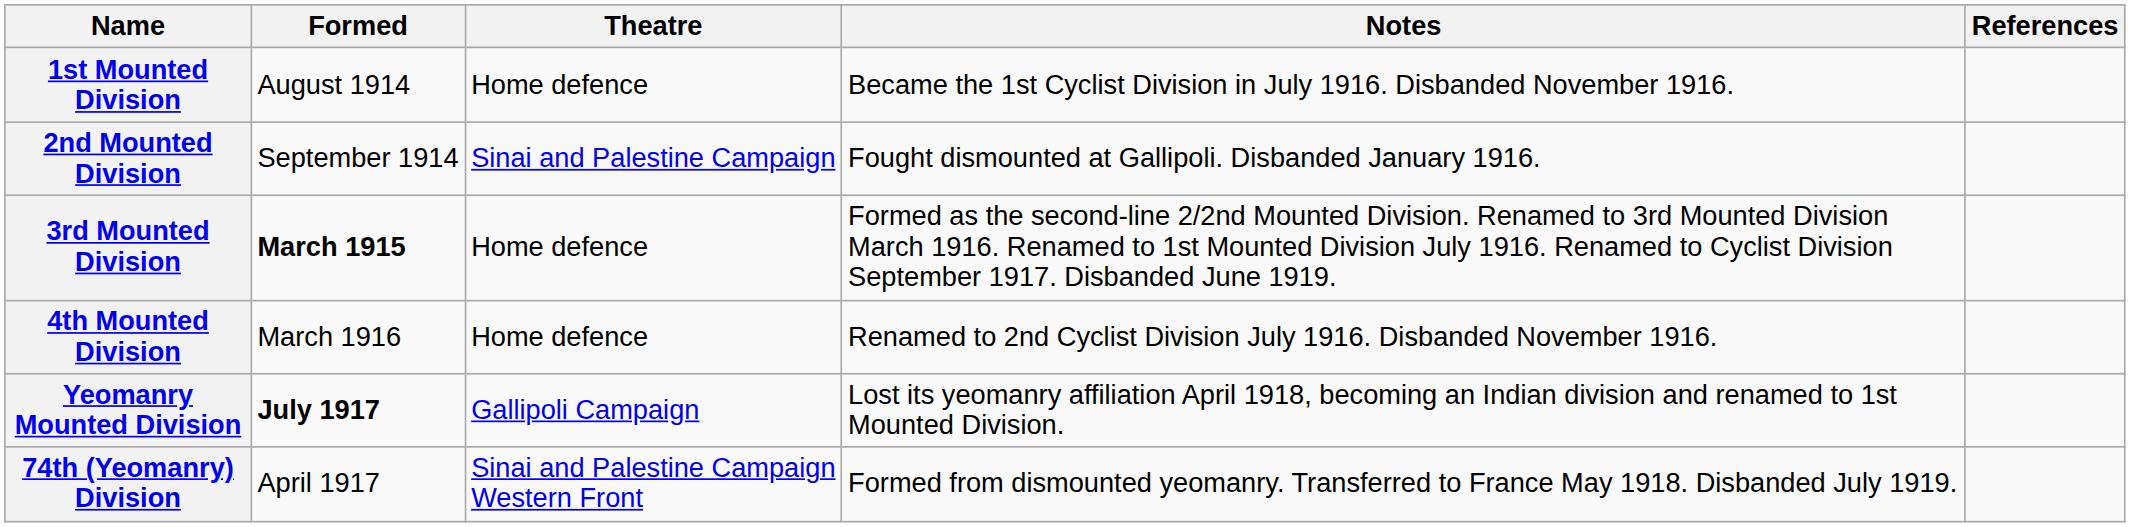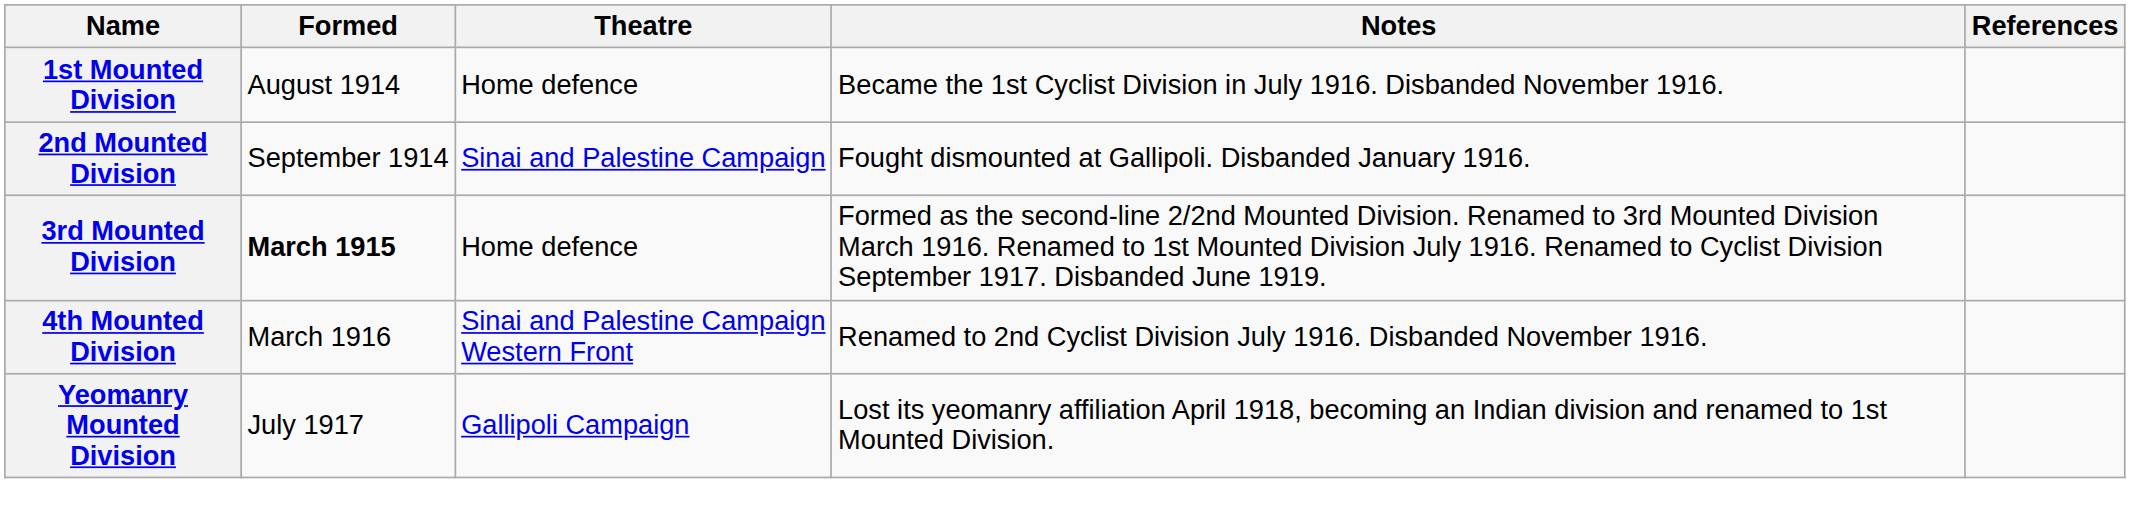4th Mounted Division | Theatre: Home defence -> Sinai and Palestine Campaign Western Front
Yeomanry Mounted Division | Formed: bold -> normal
- row: 74th (Yeomanry) Division | April 1917 | Sinai and Palestine Campaign Western Front | Formed from dismounted yeomanry. Transferred to France May 1918. Disbanded July 1919.
